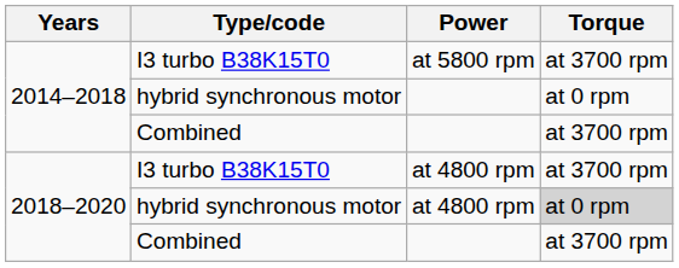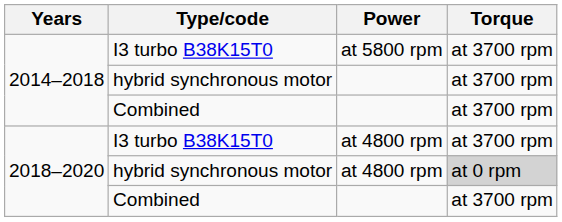2014–2018 / hybrid synchronous motor | Torque: at 0 rpm -> at 3700 rpm
